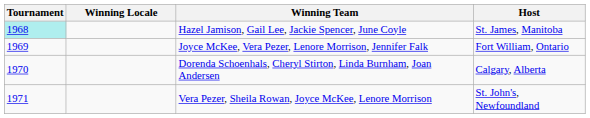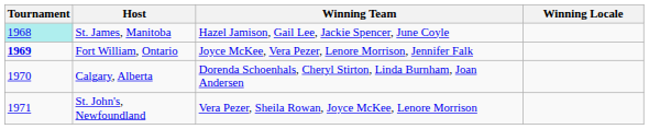columns swapped: Winning Locale <-> Host
Joyce McKee, Vera Pezer, Lenore Morrison, Jennifer Falk | Tournament: normal -> bold
